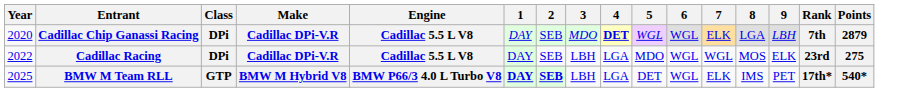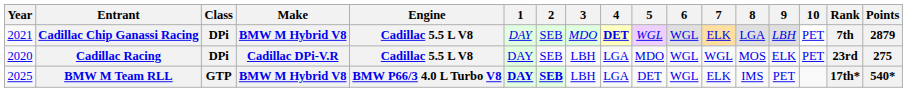+ column: 10 | PET | PET
Cadillac Chip Ganassi Racing | Year: 2020 -> 2021
Cadillac Chip Ganassi Racing | Make: Cadillac DPi-V.R -> BMW M Hybrid V8
Cadillac Racing | Year: 2022 -> 2020
